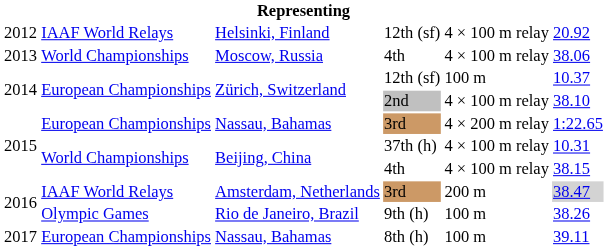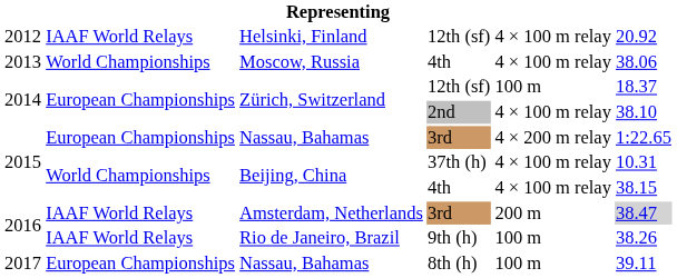Zürich, Switzerland / 12th (sf) | column 6: 10.37 -> 18.37
Rio de Janeiro, Brazil | column 2: Olympic Games -> IAAF World Relays
